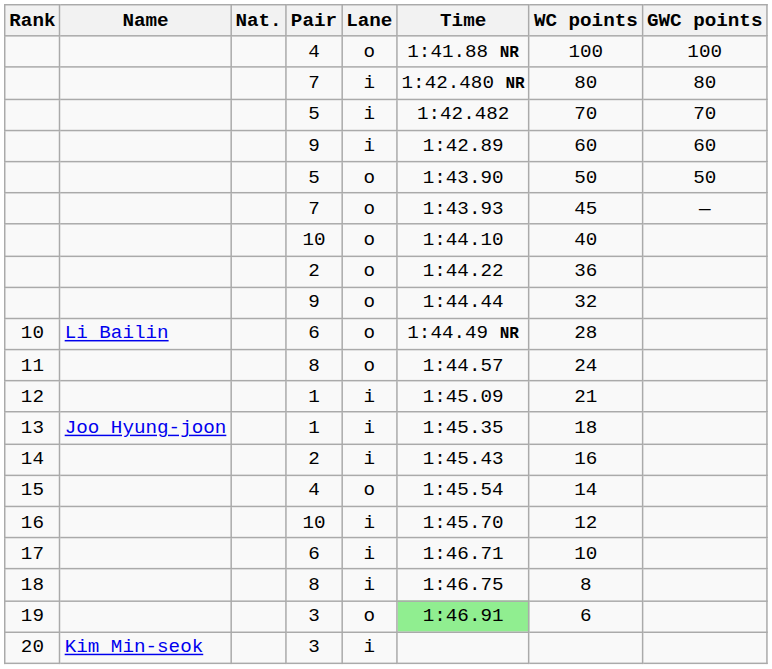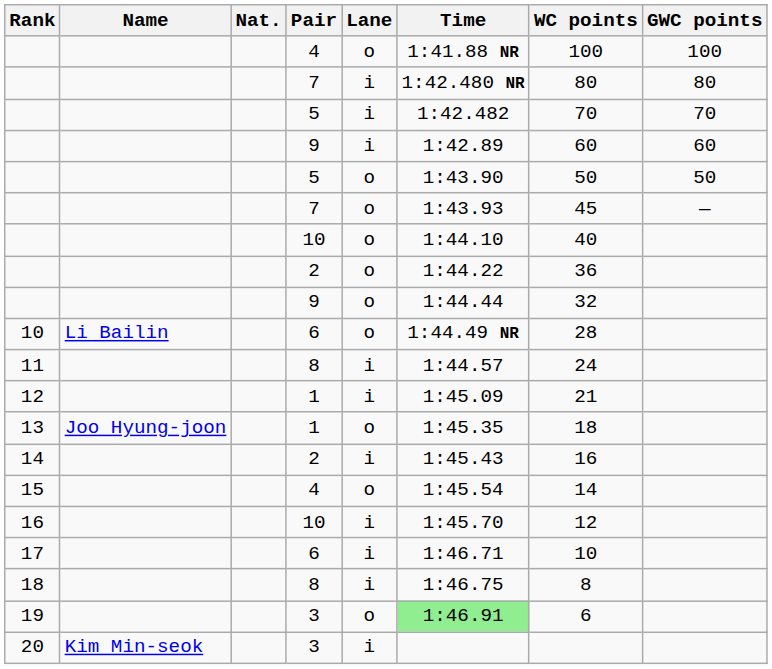11 | Lane: o -> i
13 | Lane: i -> o
